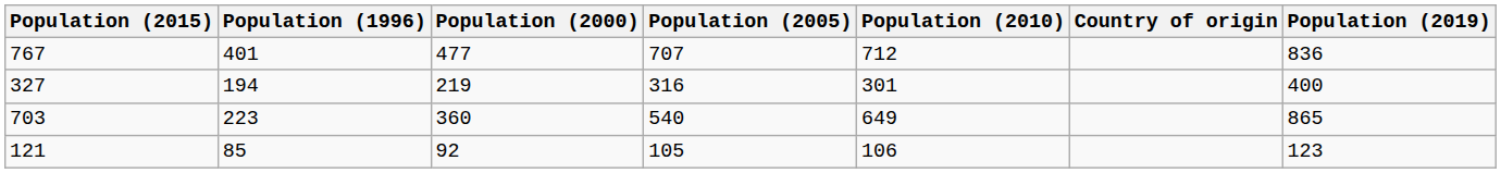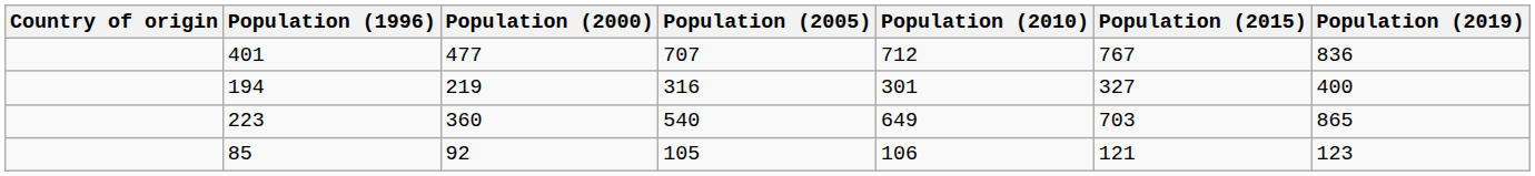columns swapped: Country of origin <-> Population (2015)
